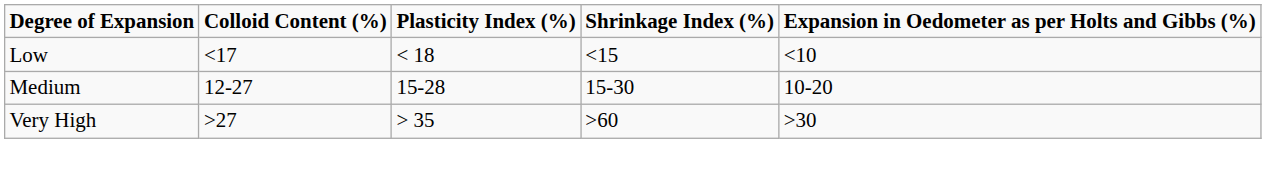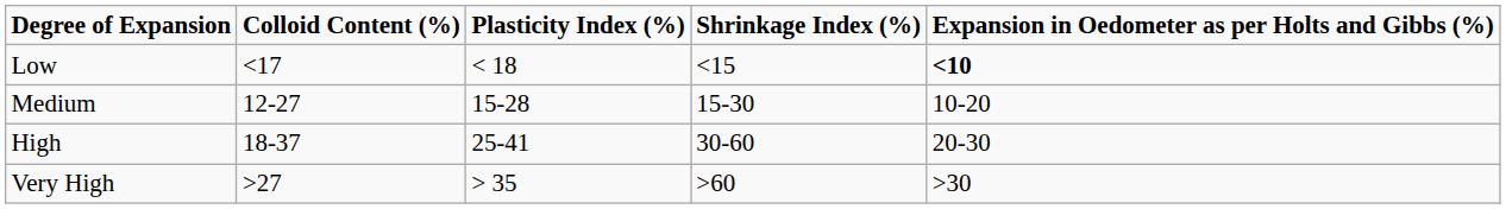Low | Expansion in Oedometer as per Holts and Gibbs (%): normal -> bold
+ row: High | 18-37 | 25-41 | 30-60 | 20-30
